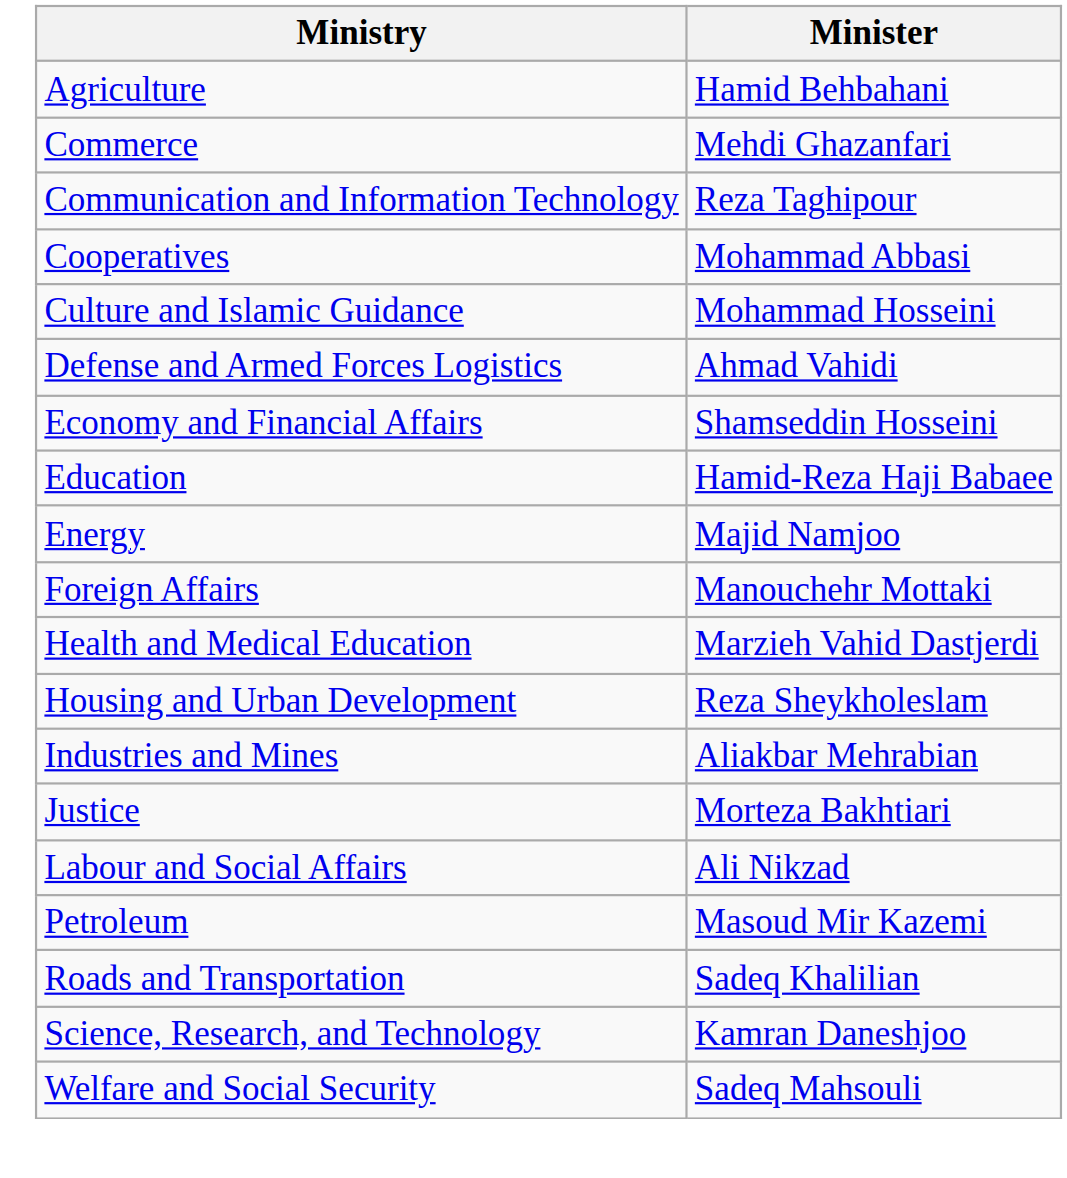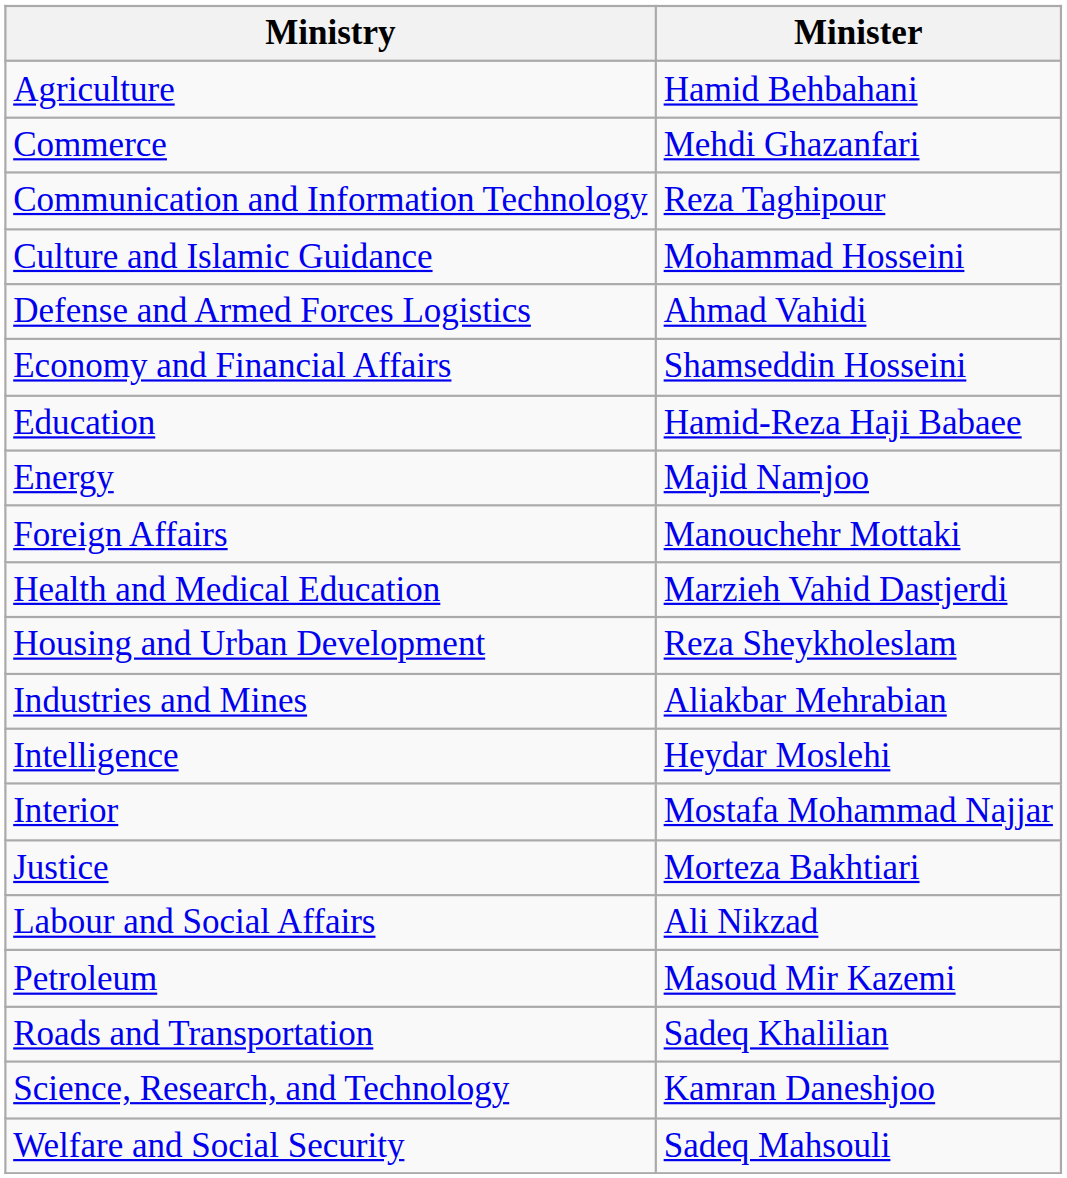- row: Cooperatives | Mohammad Abbasi
+ row: Intelligence | Heydar Moslehi
+ row: Interior | Mostafa Mohammad Najjar
